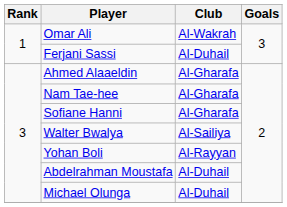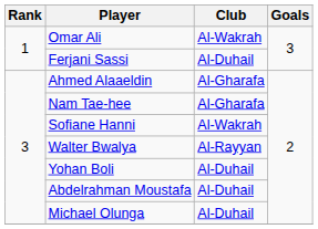Sofiane Hanni | Club: Al-Gharafa -> Al-Wakrah
Walter Bwalya | Club: Al-Sailiya -> Al-Rayyan
Yohan Boli | Club: Al-Rayyan -> Al-Duhail
